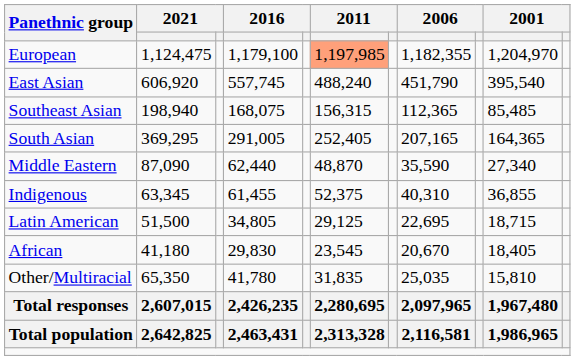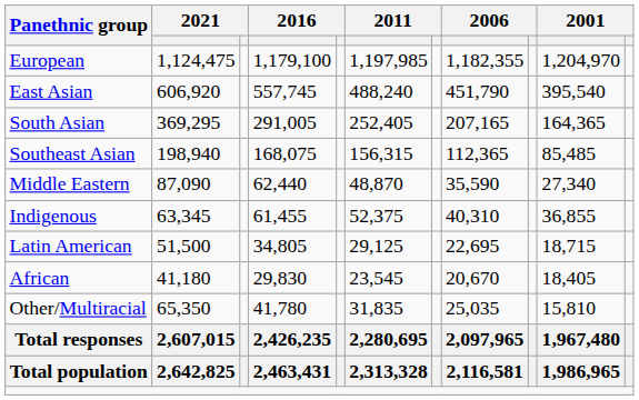European | column 6: lightsalmon background -> no background
rows swapped: South Asian <-> Southeast Asian
